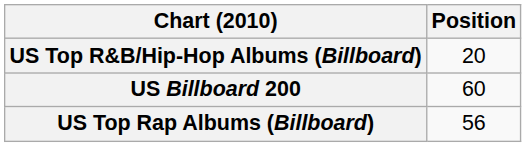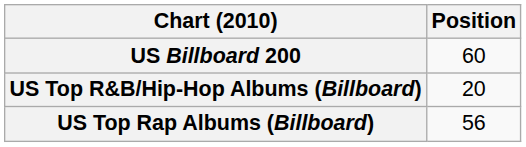rows swapped: US Billboard 200 <-> US Top R&B/Hip-Hop Albums (Billboard)
